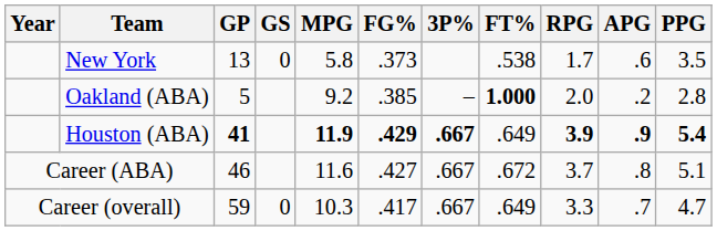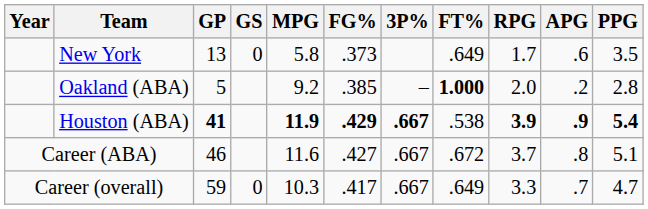New York | FT%: .538 -> .649
Houston (ABA) | FT%: .649 -> .538
